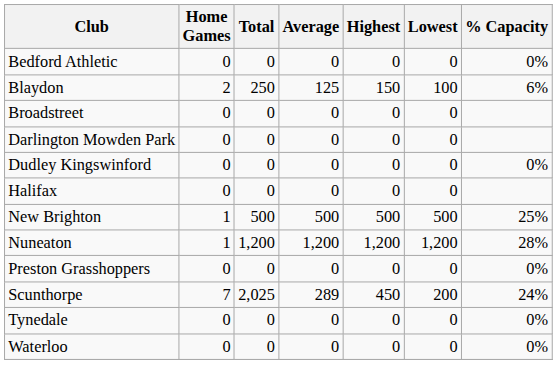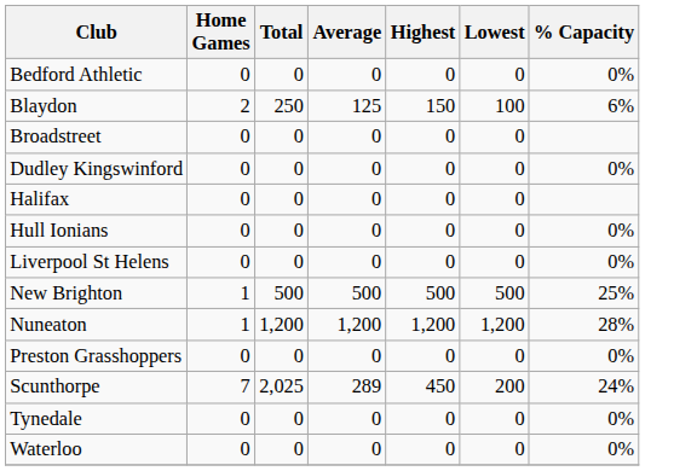- row: Darlington Mowden Park | 0 | 0 | 0 | 0 | 0
+ row: Hull Ionians | 0 | 0 | 0 | 0 | 0 | 0%
+ row: Liverpool St Helens | 0 | 0 | 0 | 0 | 0 | 0%
